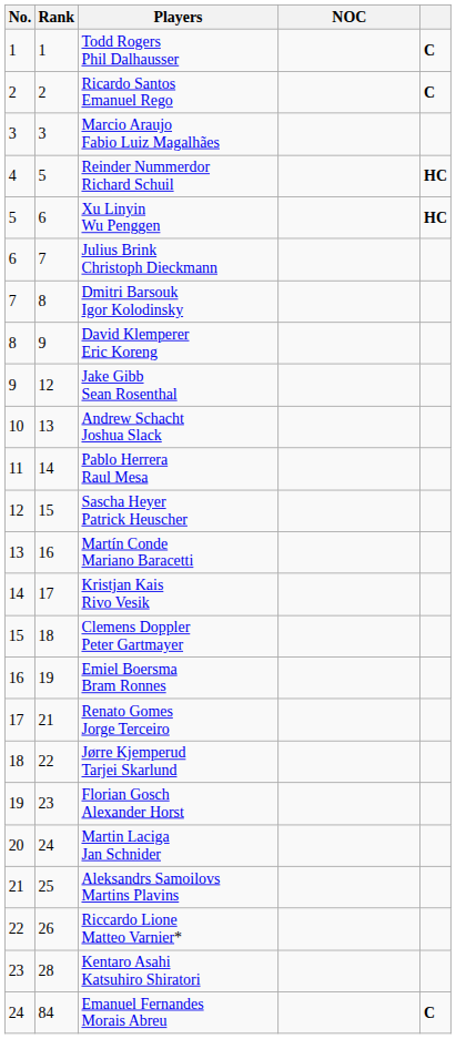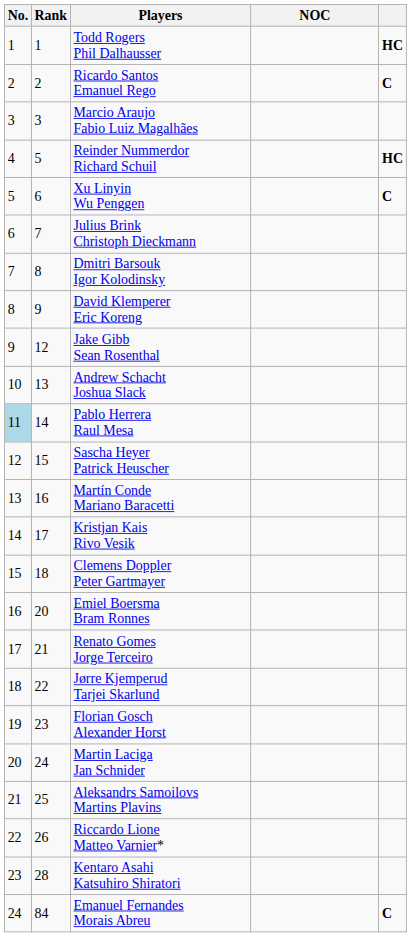Todd Rogers Phil Dalhausser | column 5: C -> HC
Xu Linyin Wu Penggen | column 5: HC -> C
Pablo Herrera Raul Mesa | No.: no background -> lightblue background
Emiel Boersma Bram Ronnes | Rank: 19 -> 20
